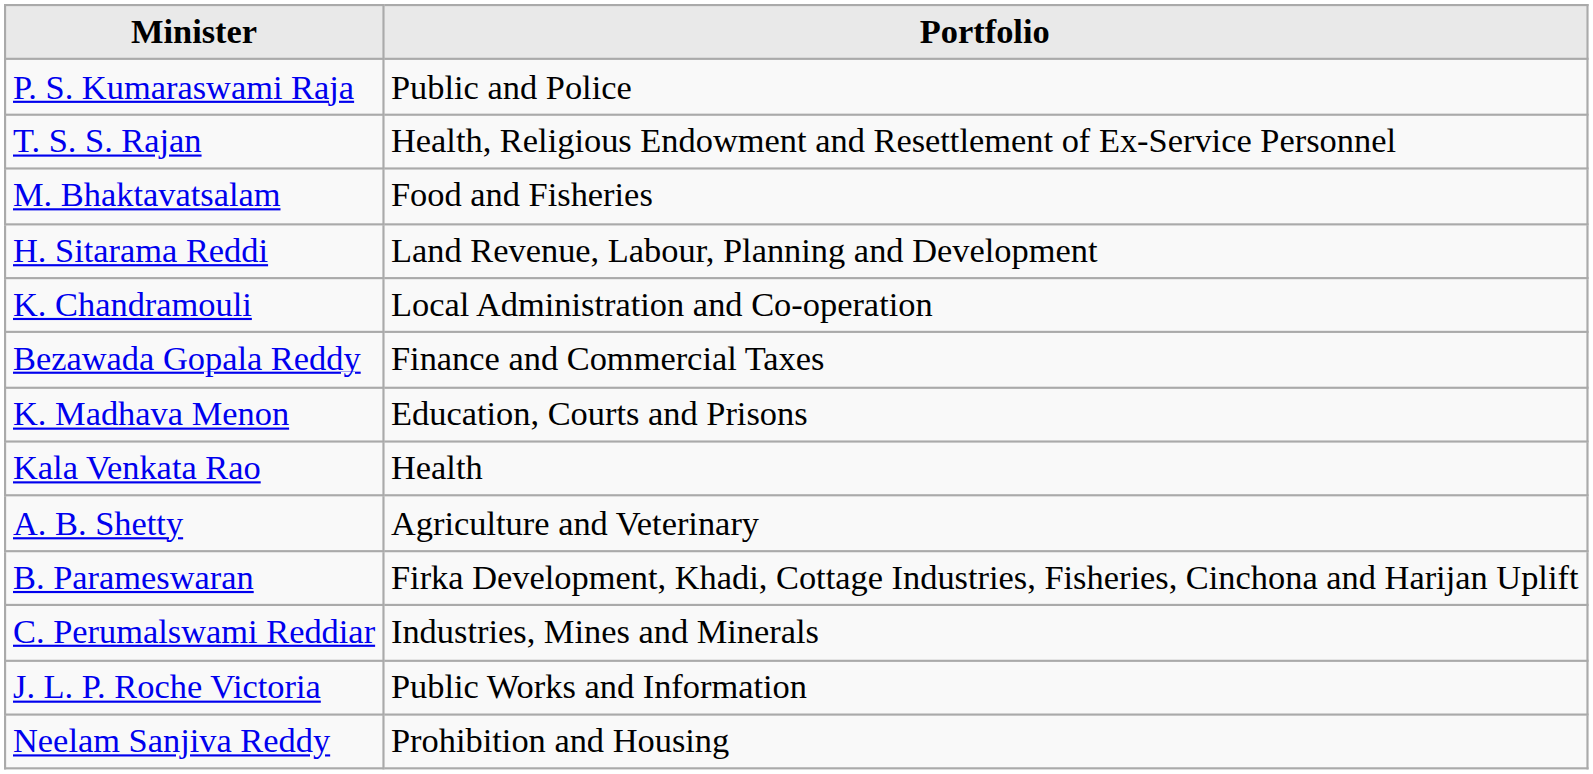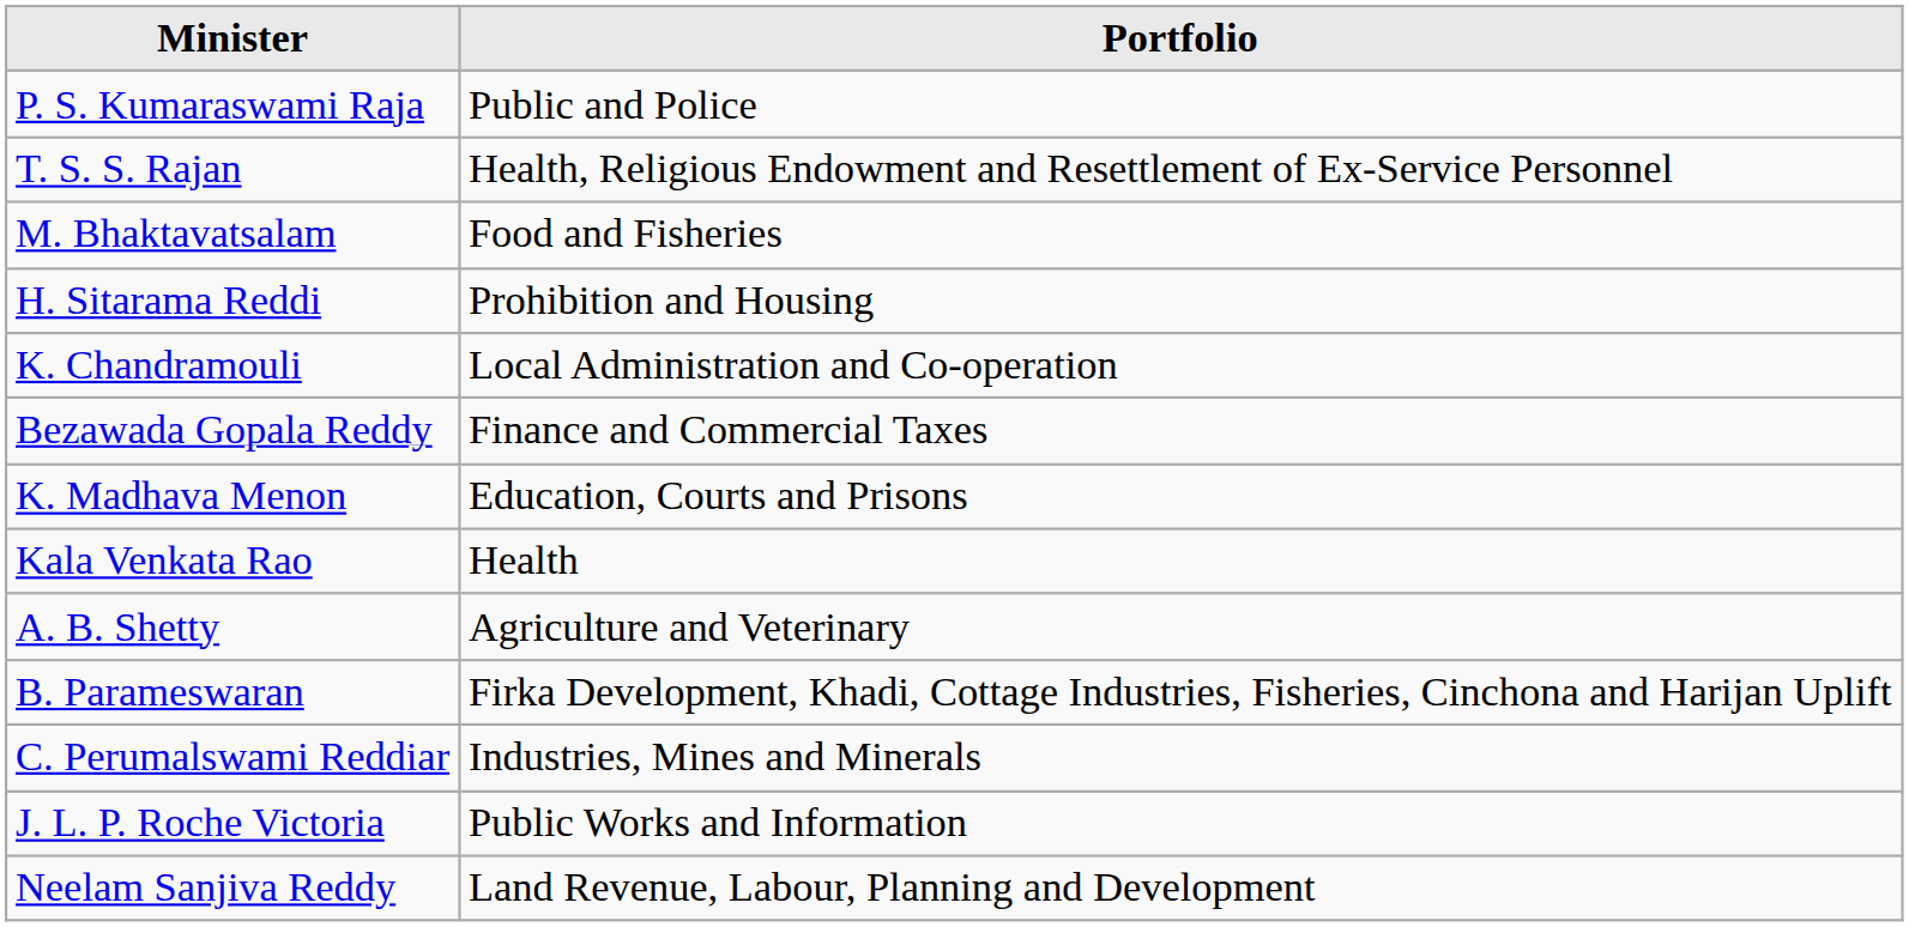H. Sitarama Reddi | Portfolio: Land Revenue, Labour, Planning and Development -> Prohibition and Housing
Neelam Sanjiva Reddy | Portfolio: Prohibition and Housing -> Land Revenue, Labour, Planning and Development
